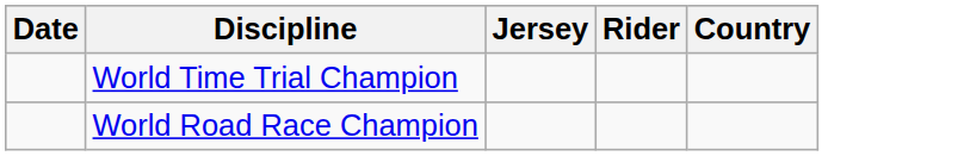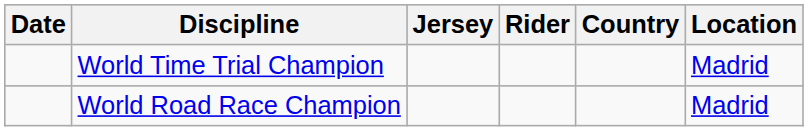+ column: Location | Madrid | Madrid
